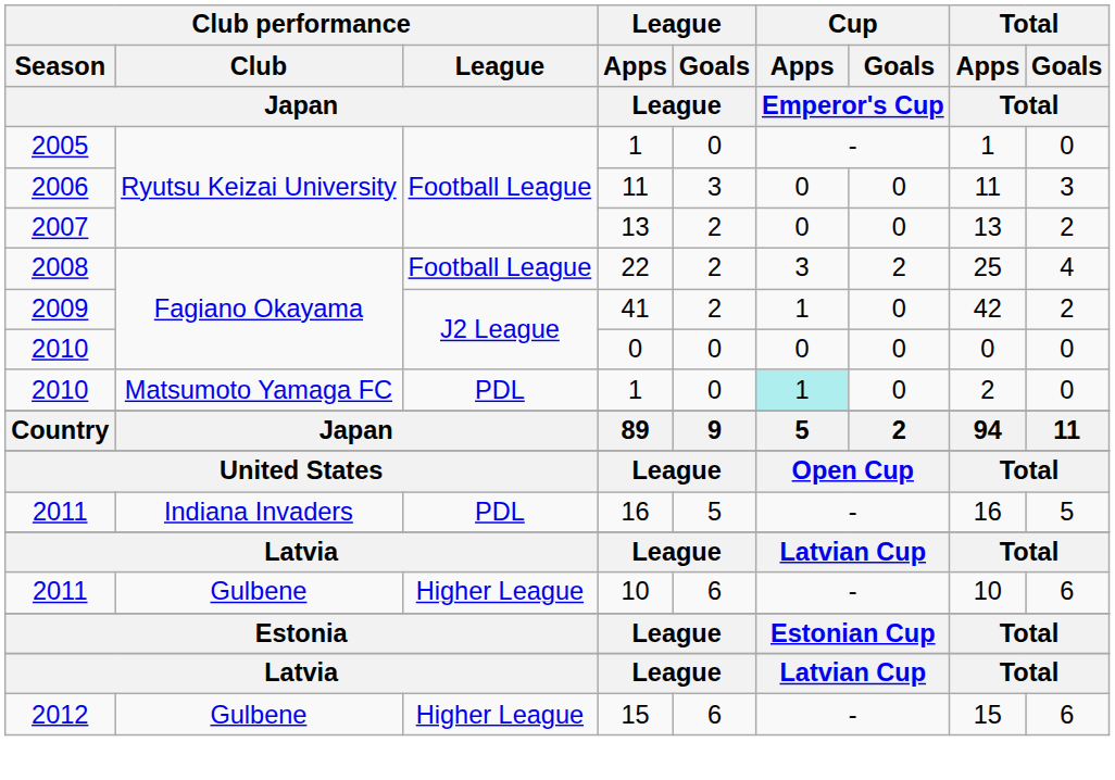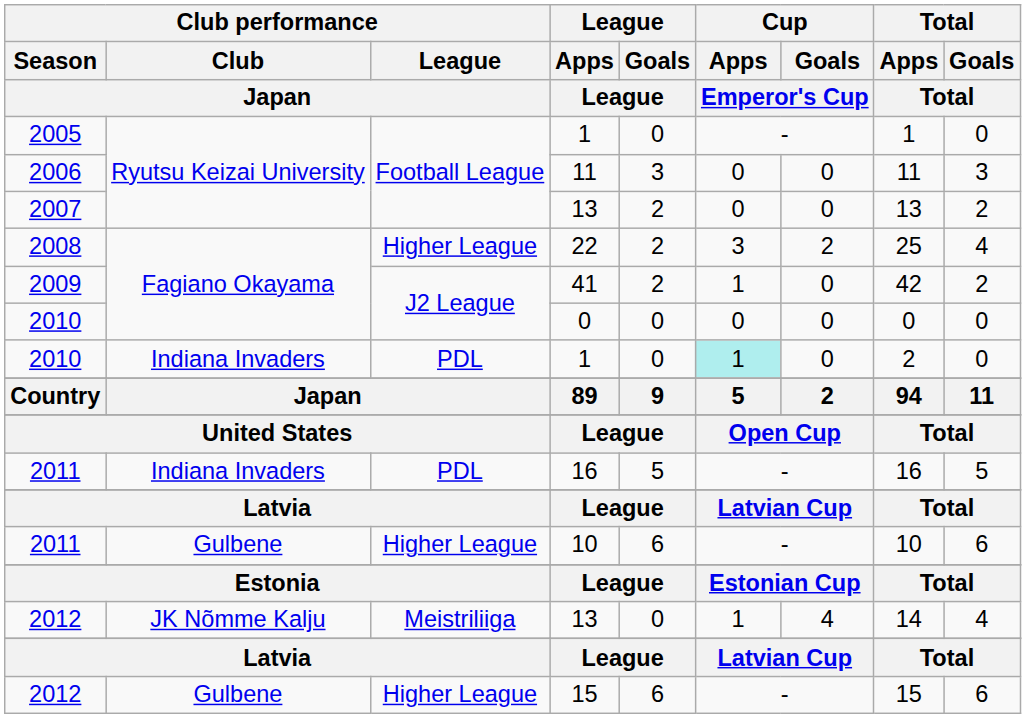22 | Club performance / League / Japan: Football League -> Higher League
2010 / 1 | Club performance / Club / Japan: Matsumoto Yamaga FC -> Indiana Invaders
+ row: 2012 | JK Nõmme Kalju | Meistriliiga | 13 | 0 | 1 | 4 | 14 | 4
